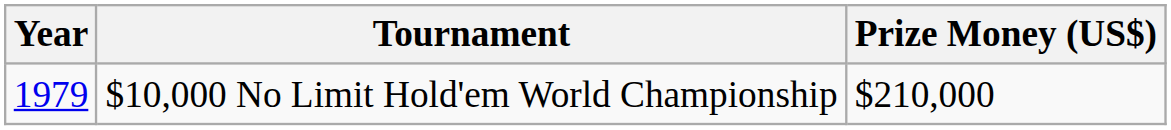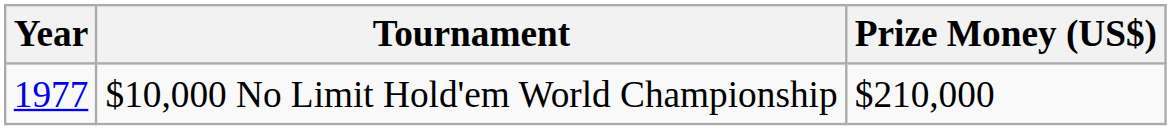$10,000 No Limit Hold'em World Championship | Year: 1979 -> 1977
